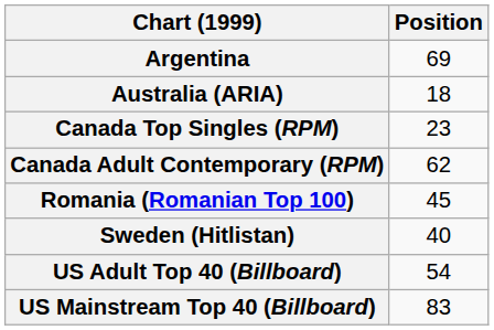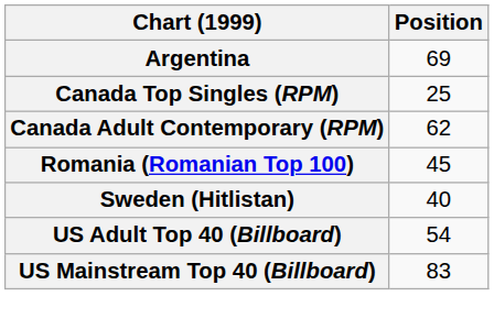- row: Australia (ARIA) | 18
Canada Top Singles (RPM) | Position: 23 -> 25
